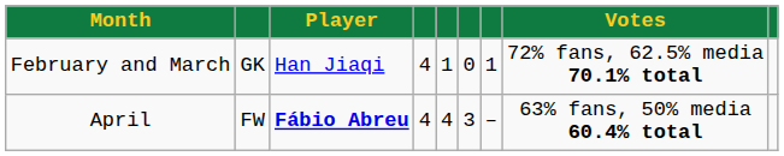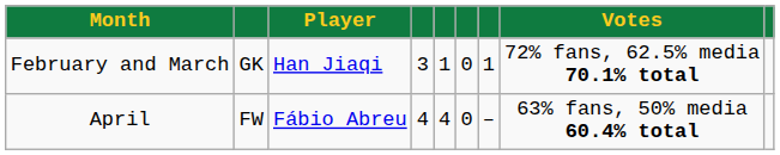February and March | column 4: 4 -> 3
April | Player: bold -> normal
April | column 6: 3 -> 0
